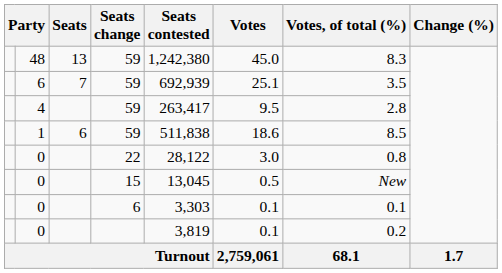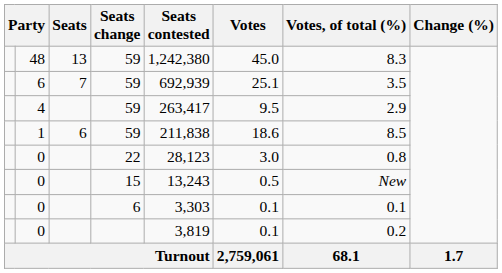4 | Votes, of total (%): 2.8 -> 2.9
1 | Seats contested: 511,838 -> 211,838
0 / 22 | Seats contested: 28,122 -> 28,123
0 / 15 | Seats contested: 13,045 -> 13,243
